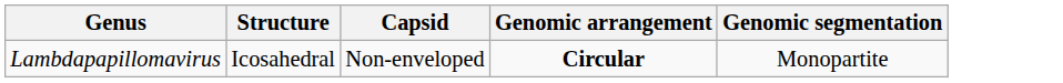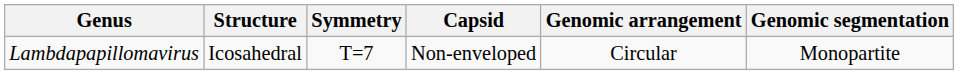+ column: Symmetry | T=7
Lambdapapillomavirus | Genomic arrangement: bold -> normal
